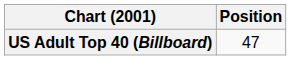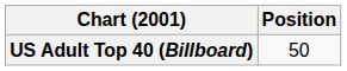US Adult Top 40 (Billboard) | Position: 47 -> 50
